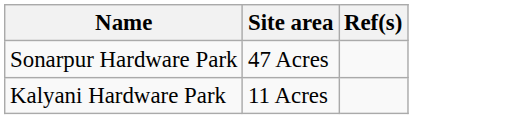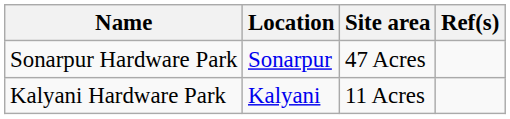+ column: Location | Sonarpur | Kalyani
